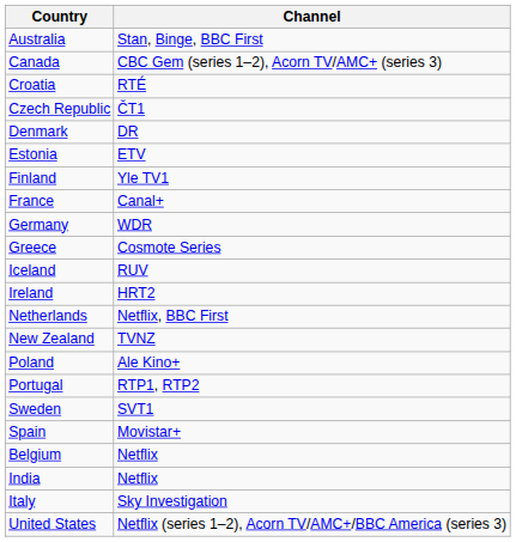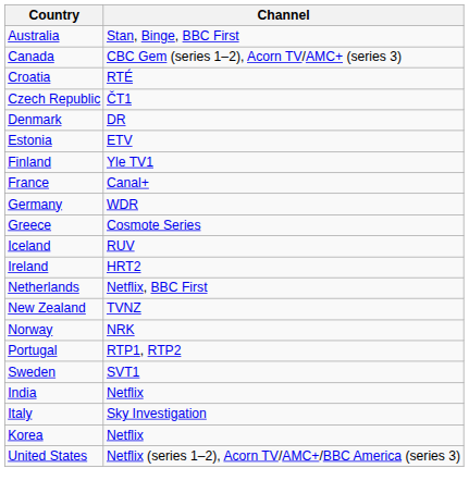+ row: Norway | NRK
- row: Poland | Ale Kino+
- row: Spain | Movistar+
- row: Belgium | Netflix
+ row: Korea | Netflix
